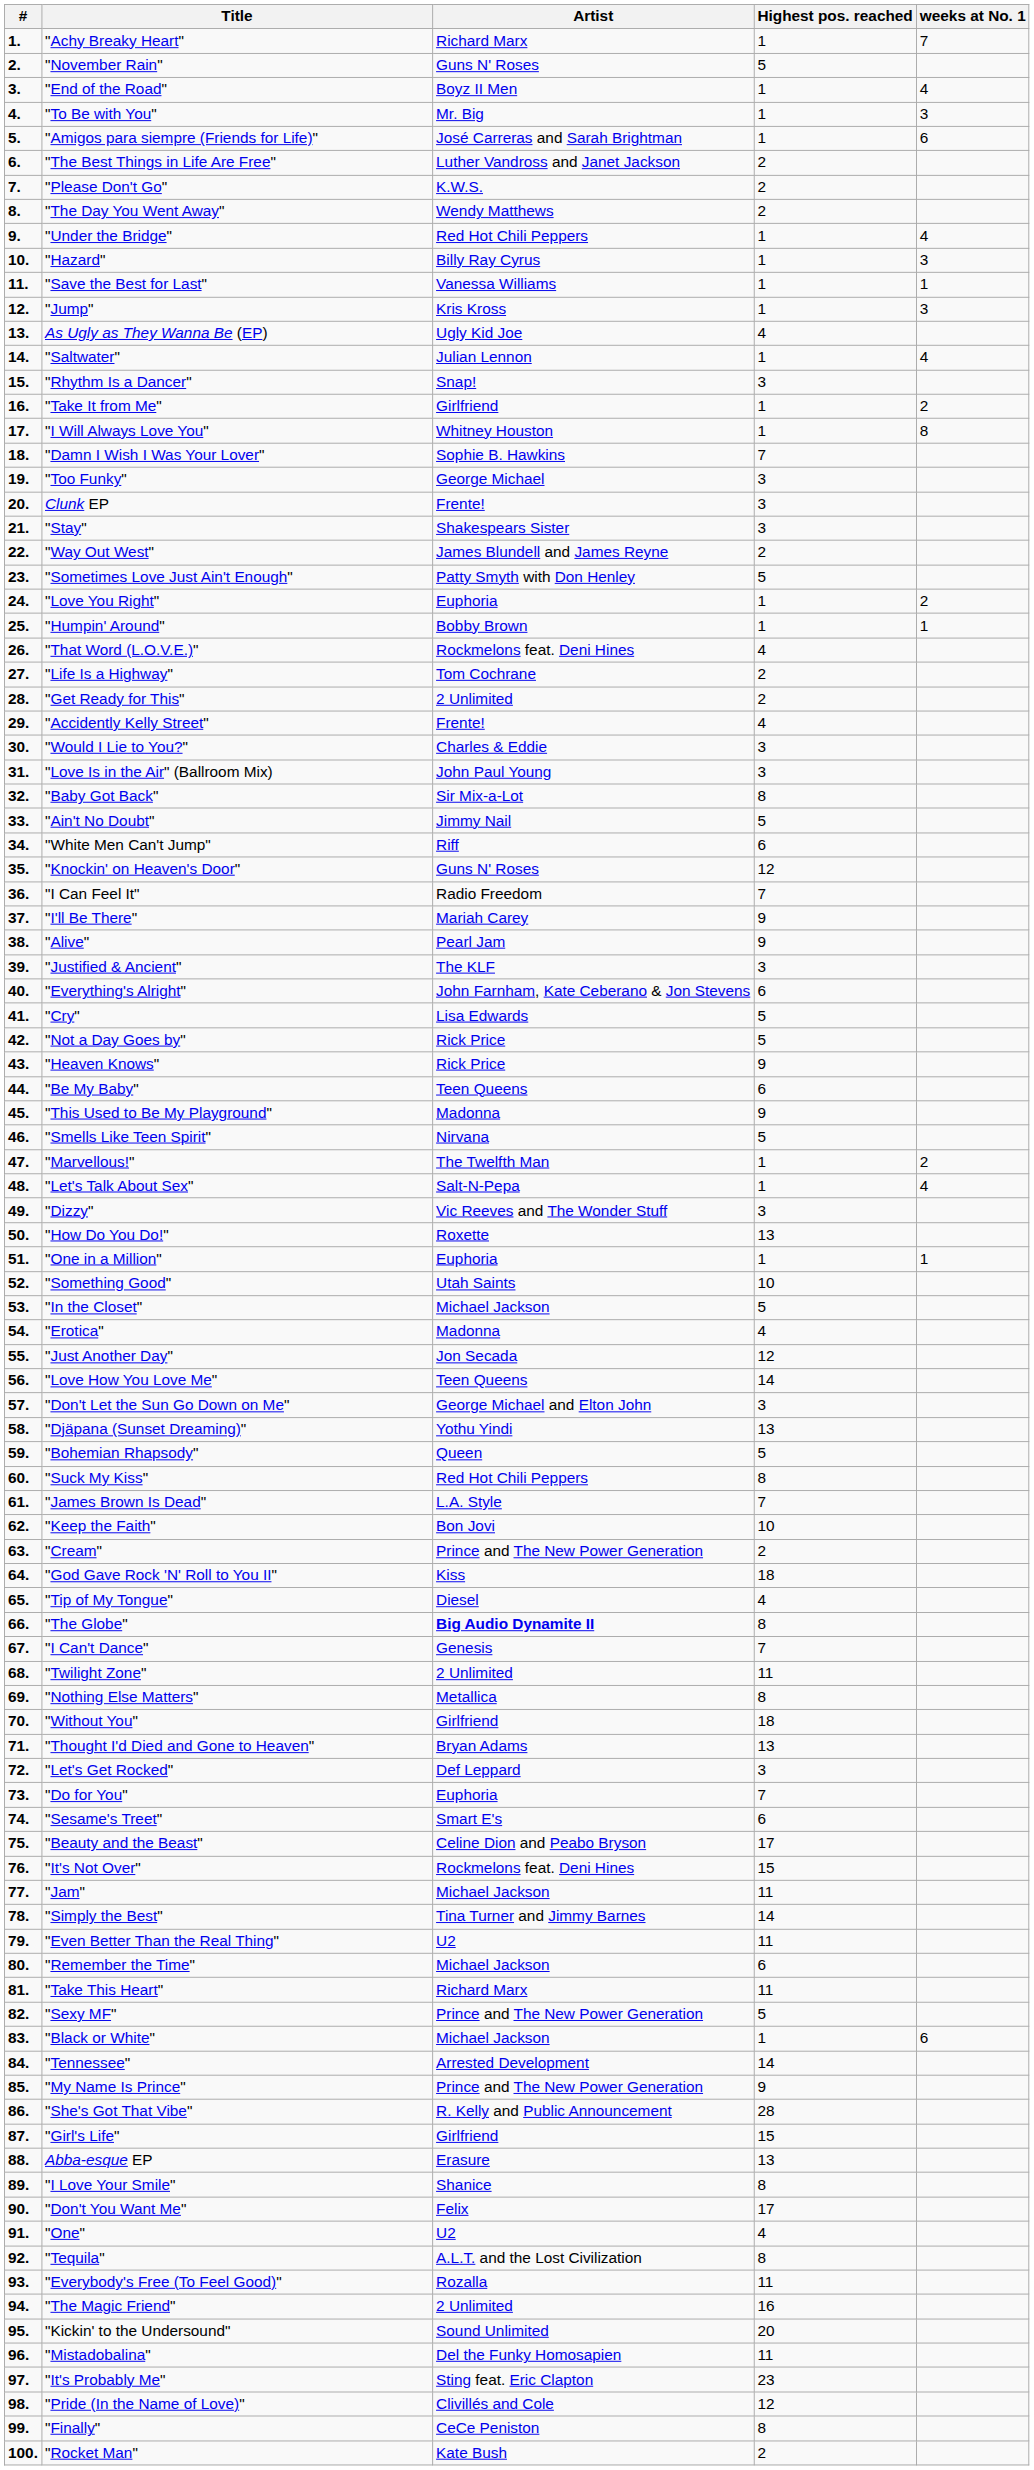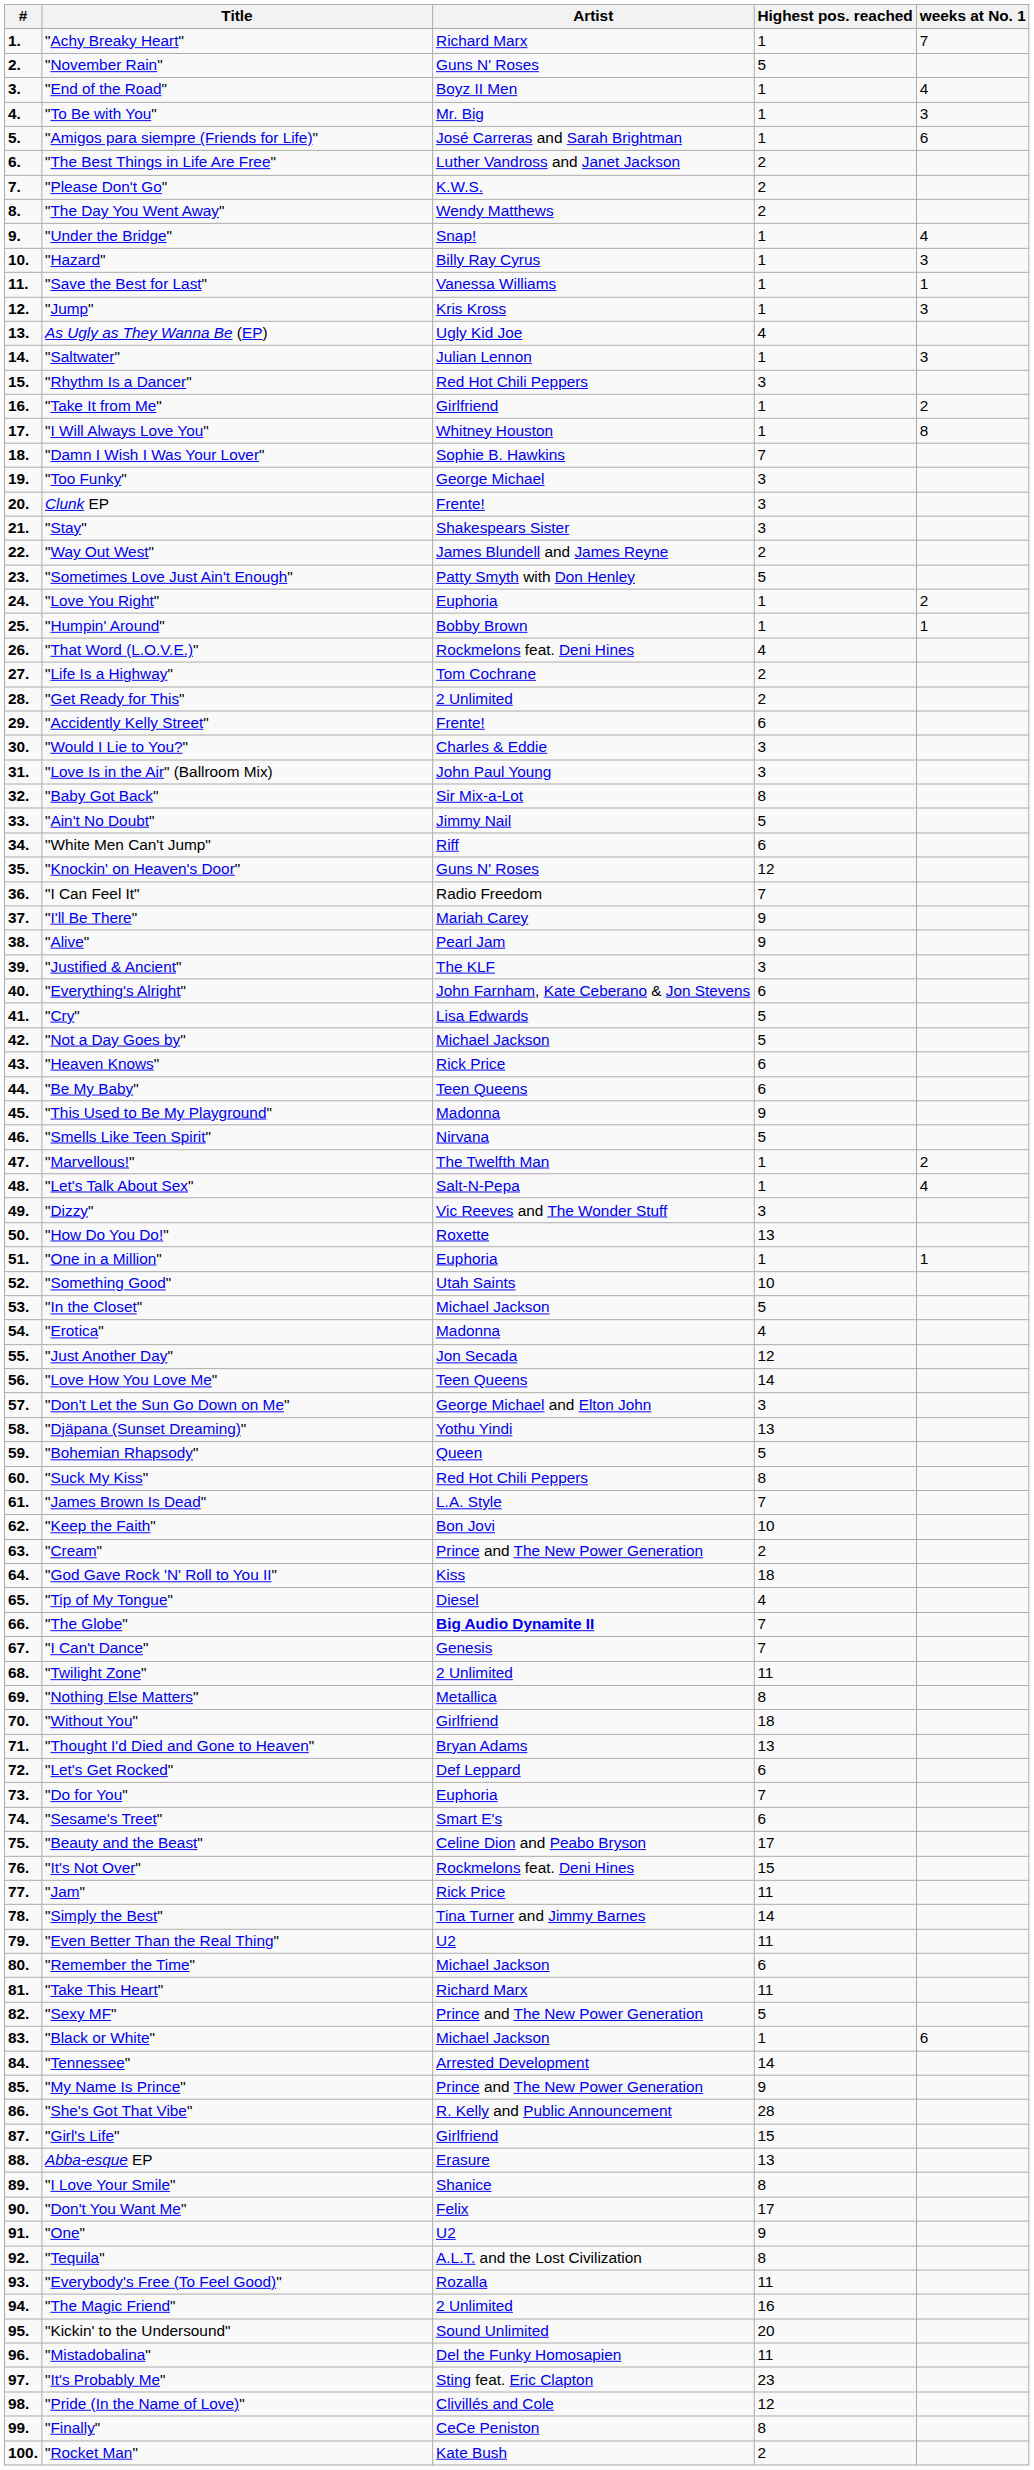"Under the Bridge" | Artist: Red Hot Chili Peppers -> Snap!
"Saltwater" | weeks at No. 1: 4 -> 3
"Rhythm Is a Dancer" | Artist: Snap! -> Red Hot Chili Peppers
"Accidently Kelly Street" | Highest pos. reached: 4 -> 6
"Not a Day Goes by" | Artist: Rick Price -> Michael Jackson
"Heaven Knows" | Highest pos. reached: 9 -> 6
"The Globe" | Highest pos. reached: 8 -> 7
"Let's Get Rocked" | Highest pos. reached: 3 -> 6
"Jam" | Artist: Michael Jackson -> Rick Price
"One" | Highest pos. reached: 4 -> 9
